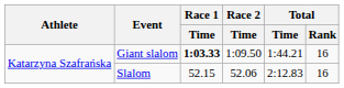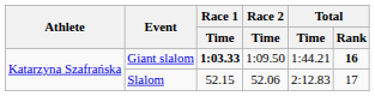Giant slalom | Total / Rank: normal -> bold
Slalom | Total / Rank: 16 -> 17
